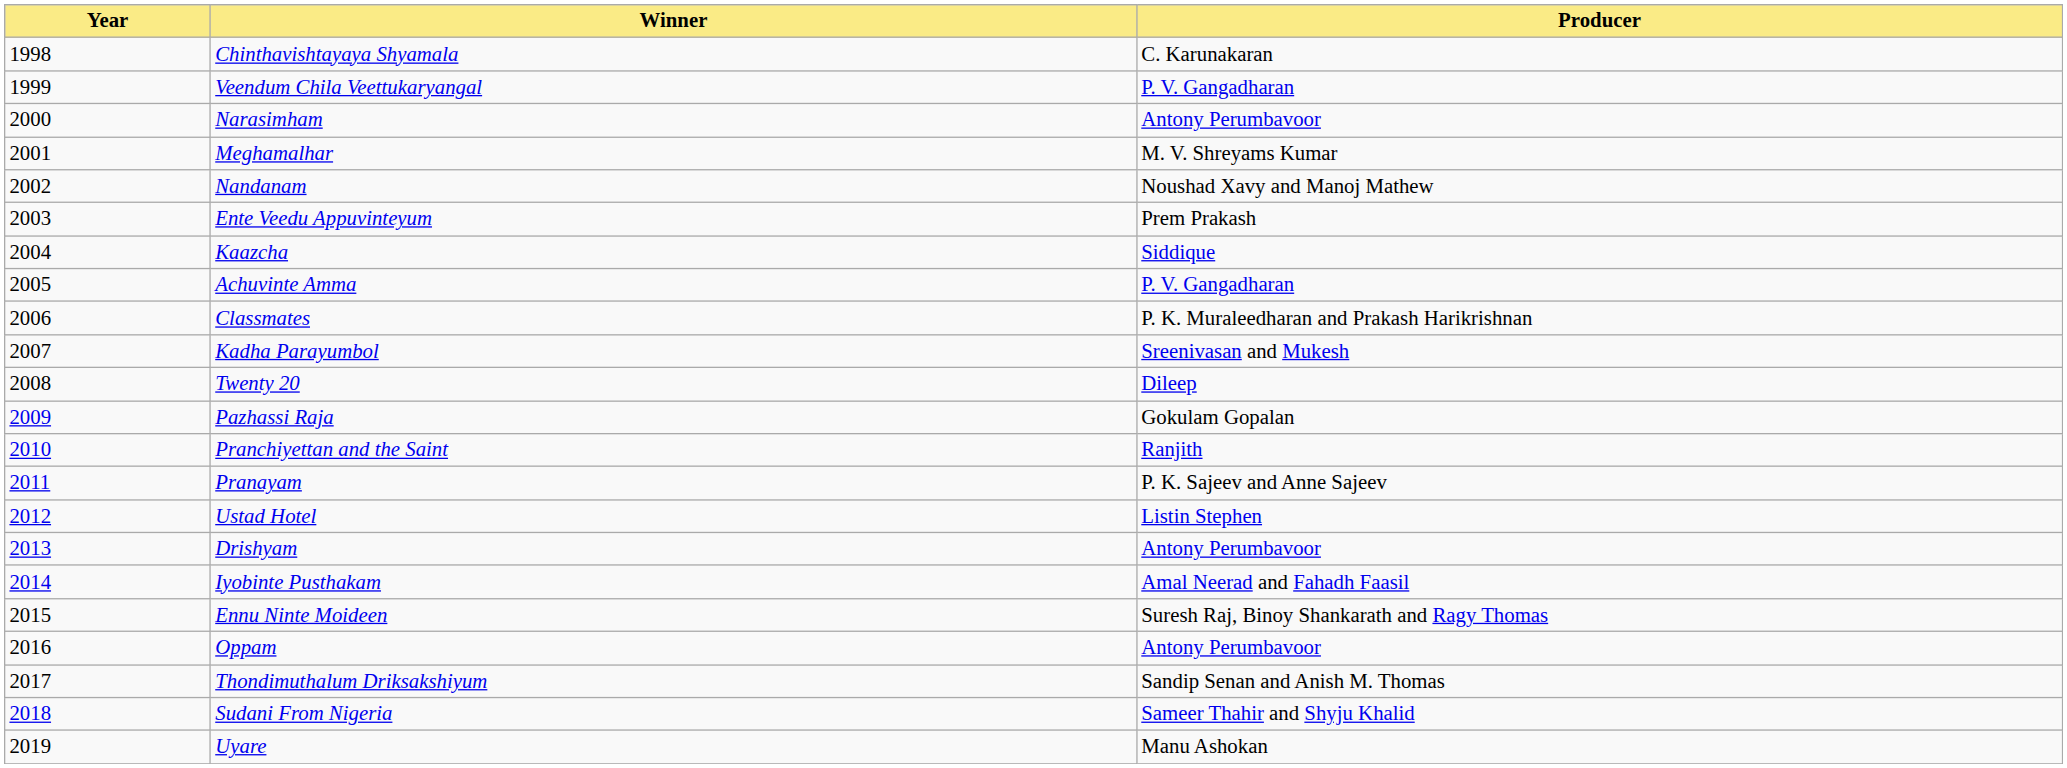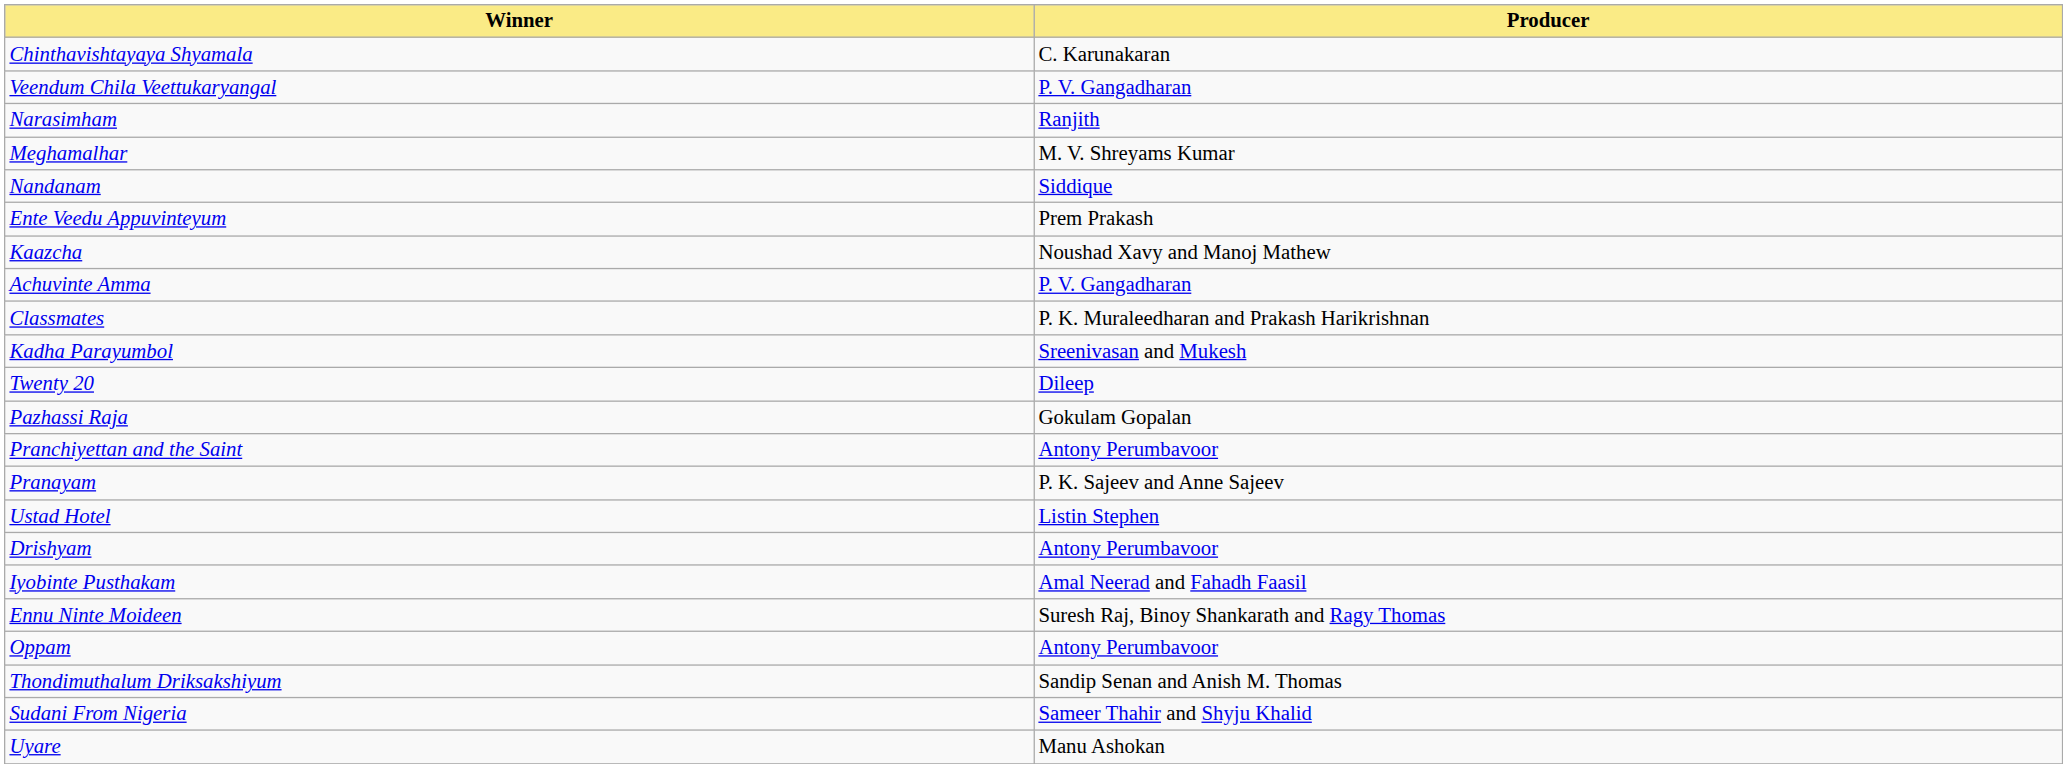- column: Year | 1998 | 1999 | 2000 | 2001 | 2002 | 2003 | 2004 | 2005 | 2006 | 2007 | 2008 | 2009 | 2010 | 2011 | 2012 | 2013 | 2014 | 2015 | 2016 | 2017 | 2018 | 2019
Narasimham | Producer: Antony Perumbavoor -> Ranjith
Nandanam | Producer: Noushad Xavy and Manoj Mathew -> Siddique
Kaazcha | Producer: Siddique -> Noushad Xavy and Manoj Mathew
Pranchiyettan and the Saint | Producer: Ranjith -> Antony Perumbavoor
